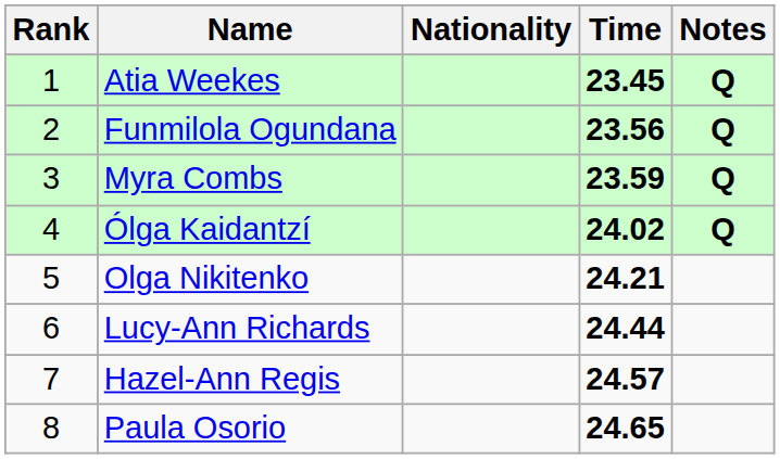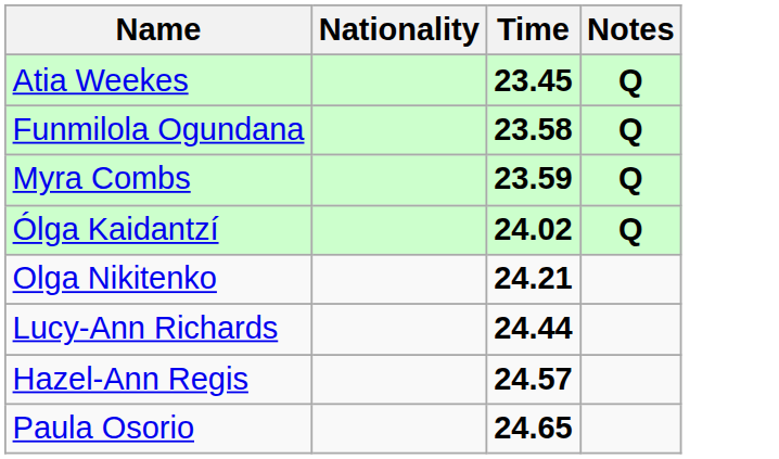- column: Rank | 1 | 2 | 3 | 4 | 5 | 6 | 7 | 8
Funmilola Ogundana | Time: 23.56 -> 23.58
